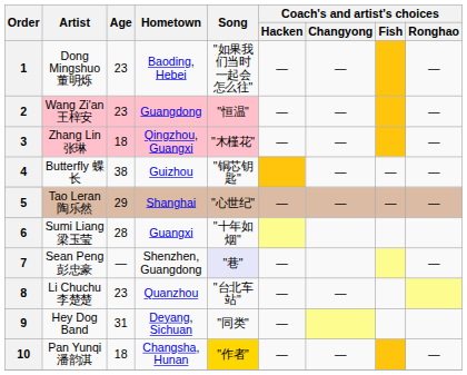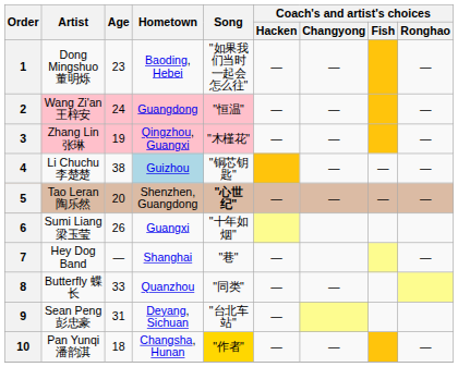2 | Age: 23 -> 24
3 | Age: 18 -> 19
4 | Artist: Butterfly 蝶长 -> Li Chuchu 李楚楚
4 | Hometown: no background -> lightblue background
5 | Age: 29 -> 20
5 | Hometown: Shanghai -> Shenzhen, Guangdong
5 | Song: normal -> bold
6 | Age: 28 -> 26
7 | Artist: Sean Peng 彭忠豪 -> Hey Dog Band
7 | Hometown: Shenzhen, Guangdong -> Shanghai
7 | Song: lavender background -> no background
8 | Artist: Li Chuchu 李楚楚 -> Butterfly 蝶长
8 | Age: 23 -> 33
8 | Song: "台北车站" -> "同类"
9 | Artist: Hey Dog Band -> Sean Peng 彭忠豪
9 | Song: "同类" -> "台北车站"
